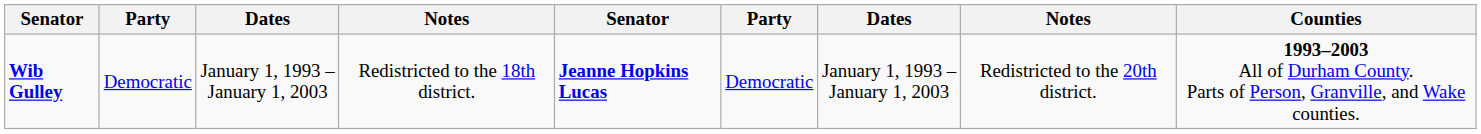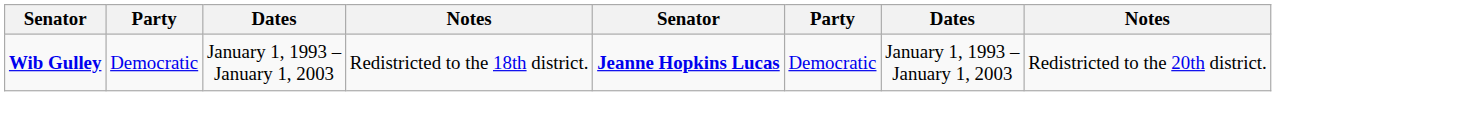- column: Counties | 1993–2003 All of Durham County. Parts of Person, Granville, and Wake counties.
